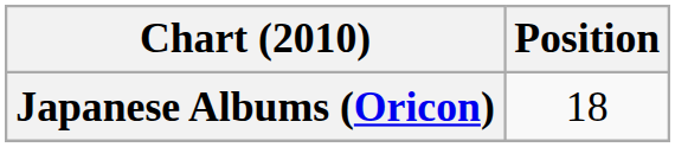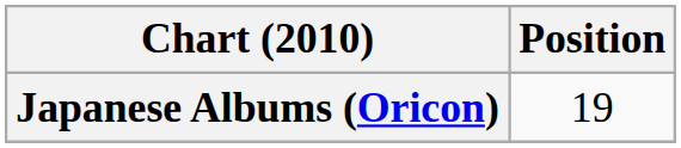Japanese Albums (Oricon) | Position: 18 -> 19
